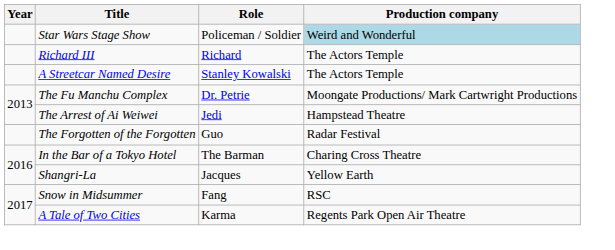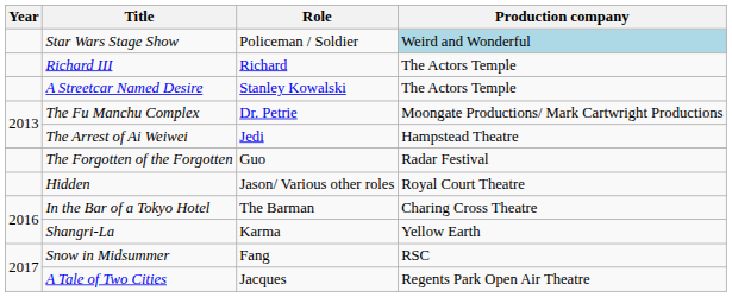+ row: Hidden | Jason/ Various other roles | Royal Court Theatre
Shangri-La | Role: Jacques -> Karma
A Tale of Two Cities | Role: Karma -> Jacques
